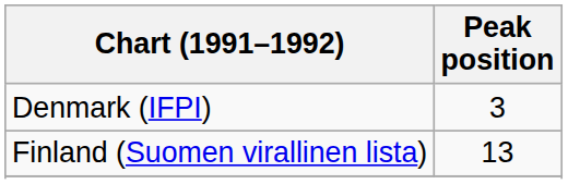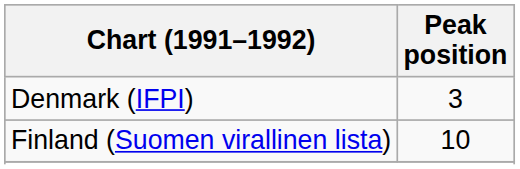Finland (Suomen virallinen lista) | Peak position: 13 -> 10
